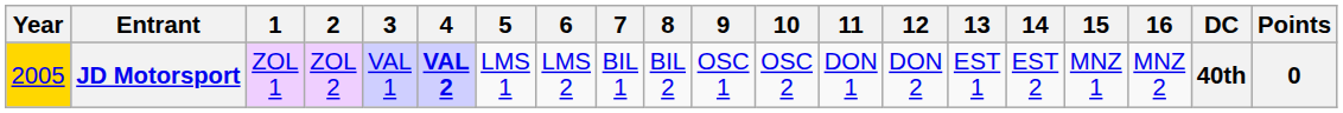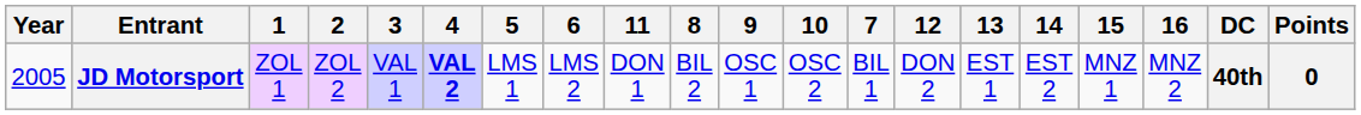columns swapped: 7 <-> 11
JD Motorsport | Year: gold background -> no background
